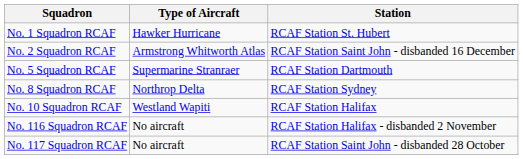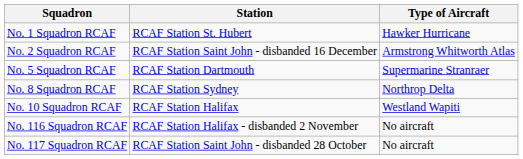columns swapped: Type of Aircraft <-> Station
